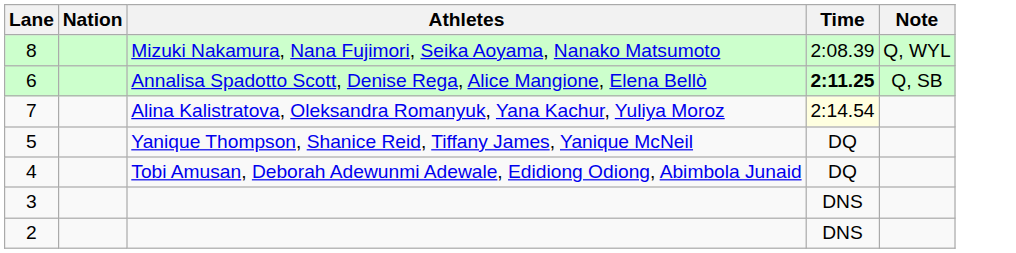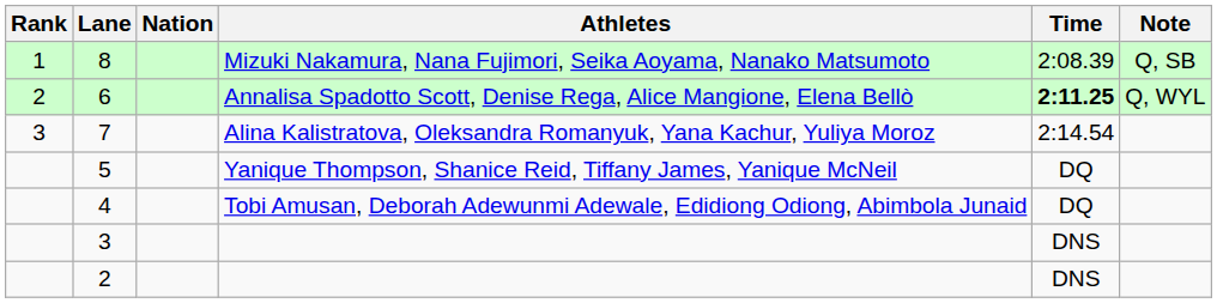+ column: Rank | 1 | 2 | 3
8 | Note: Q, WYL -> Q, SB
6 | Note: Q, SB -> Q, WYL
7 | Time: lightyellow background -> no background
